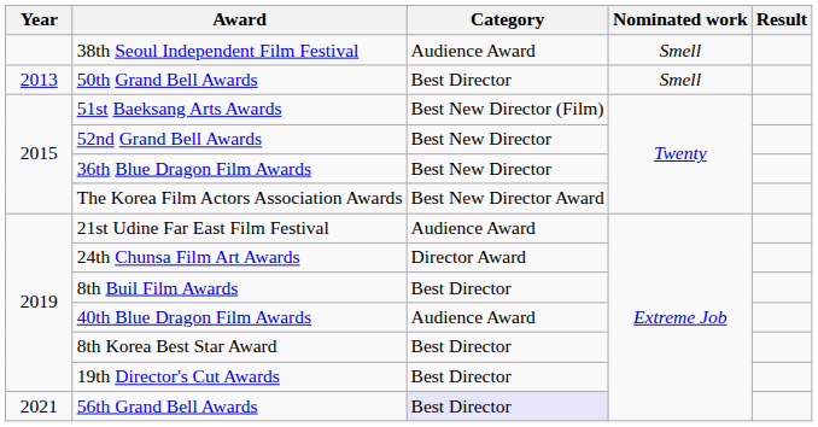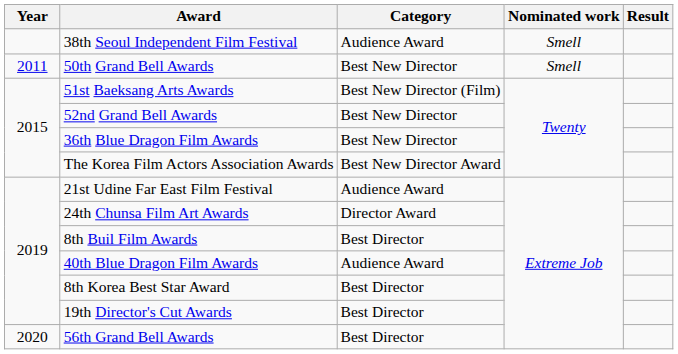50th Grand Bell Awards | Year: 2013 -> 2011
50th Grand Bell Awards | Category: Best Director -> Best New Director
56th Grand Bell Awards | Year: 2021 -> 2020
56th Grand Bell Awards | Category: lavender background -> no background
